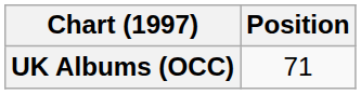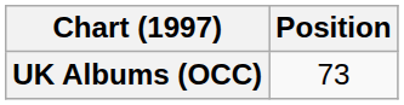UK Albums (OCC) | Position: 71 -> 73
